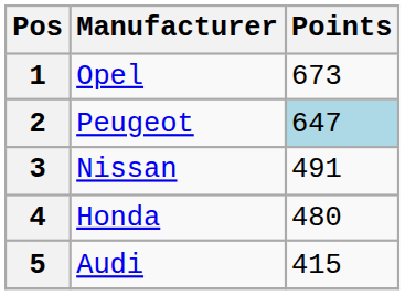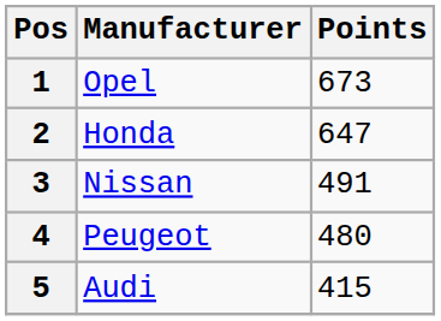2 | Manufacturer: Peugeot -> Honda
2 | Points: lightblue background -> no background
4 | Manufacturer: Honda -> Peugeot
